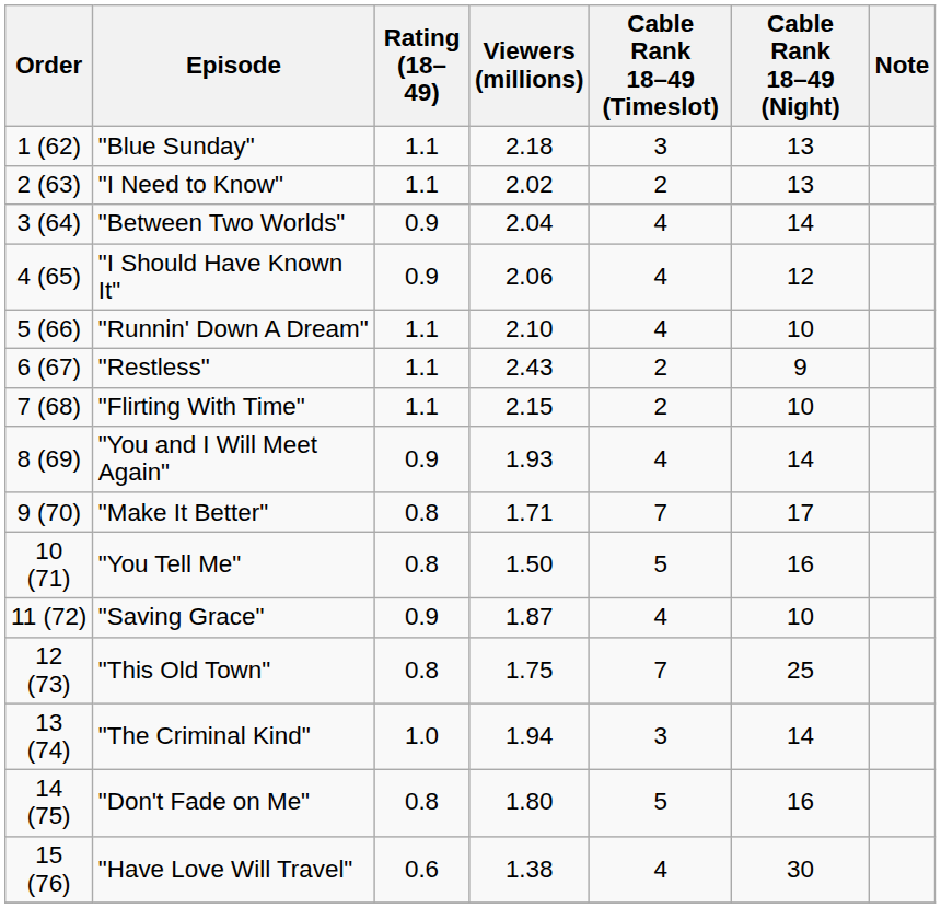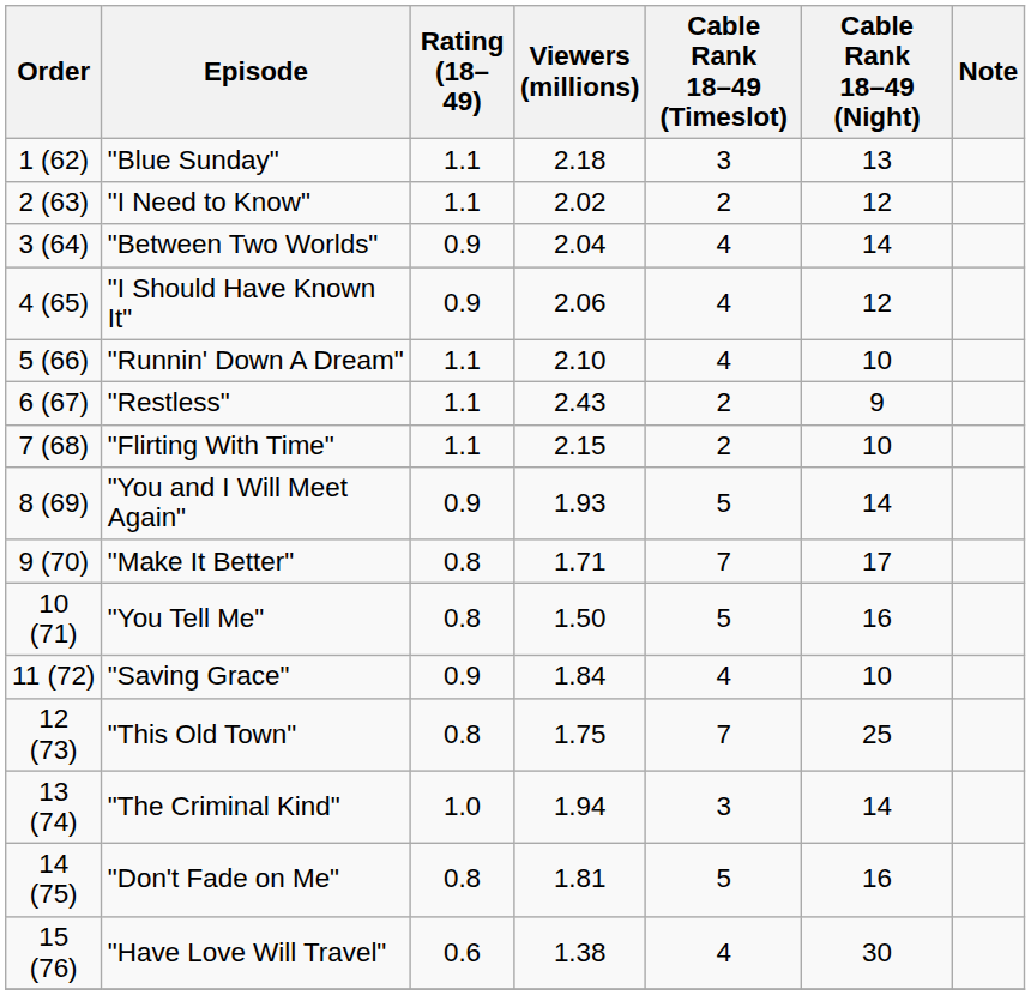"I Need to Know" | Cable Rank 18–49 (Night): 13 -> 12
"You and I Will Meet Again" | Cable Rank 18–49 (Timeslot): 4 -> 5
"Saving Grace" | Viewers (millions): 1.87 -> 1.84
"Don't Fade on Me" | Viewers (millions): 1.80 -> 1.81
